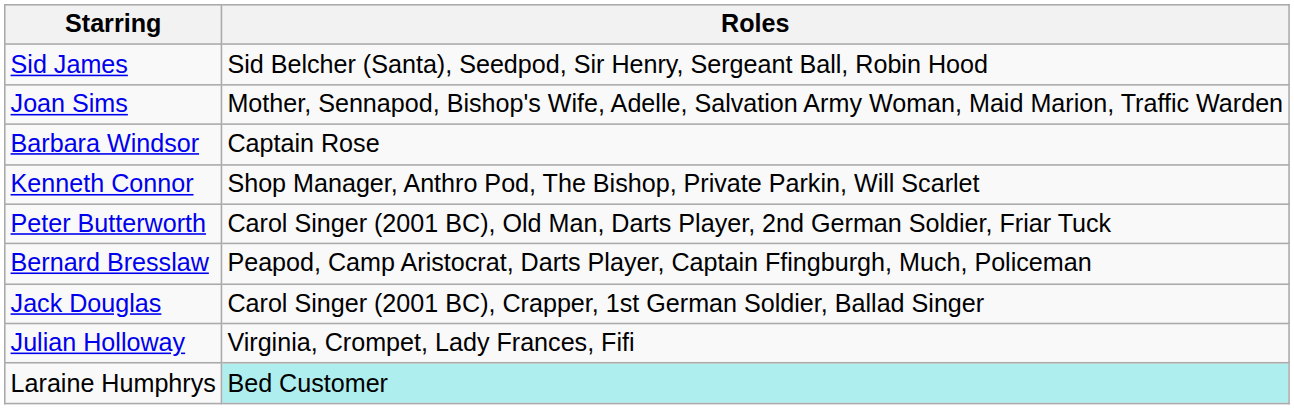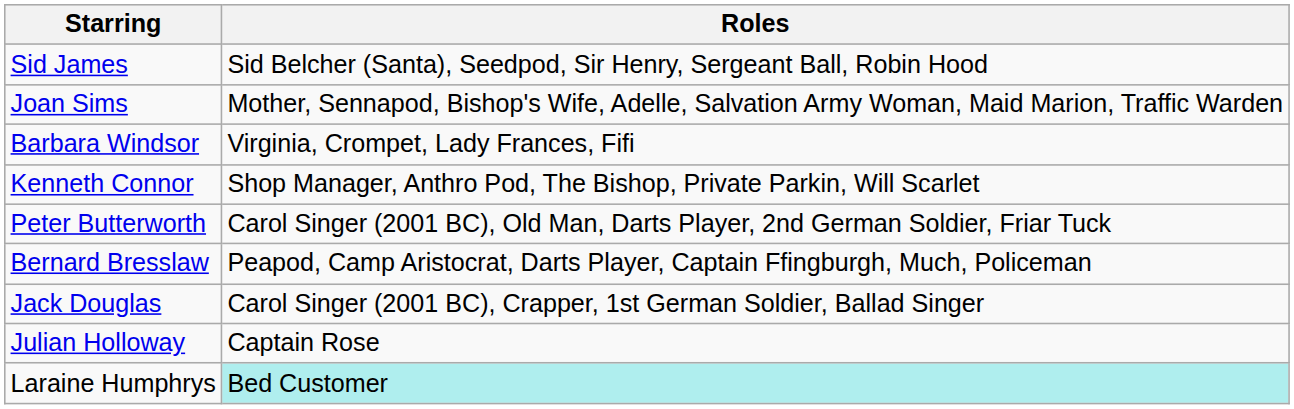Barbara Windsor | Roles: Captain Rose -> Virginia, Crompet, Lady Frances, Fifi
Julian Holloway | Roles: Virginia, Crompet, Lady Frances, Fifi -> Captain Rose
